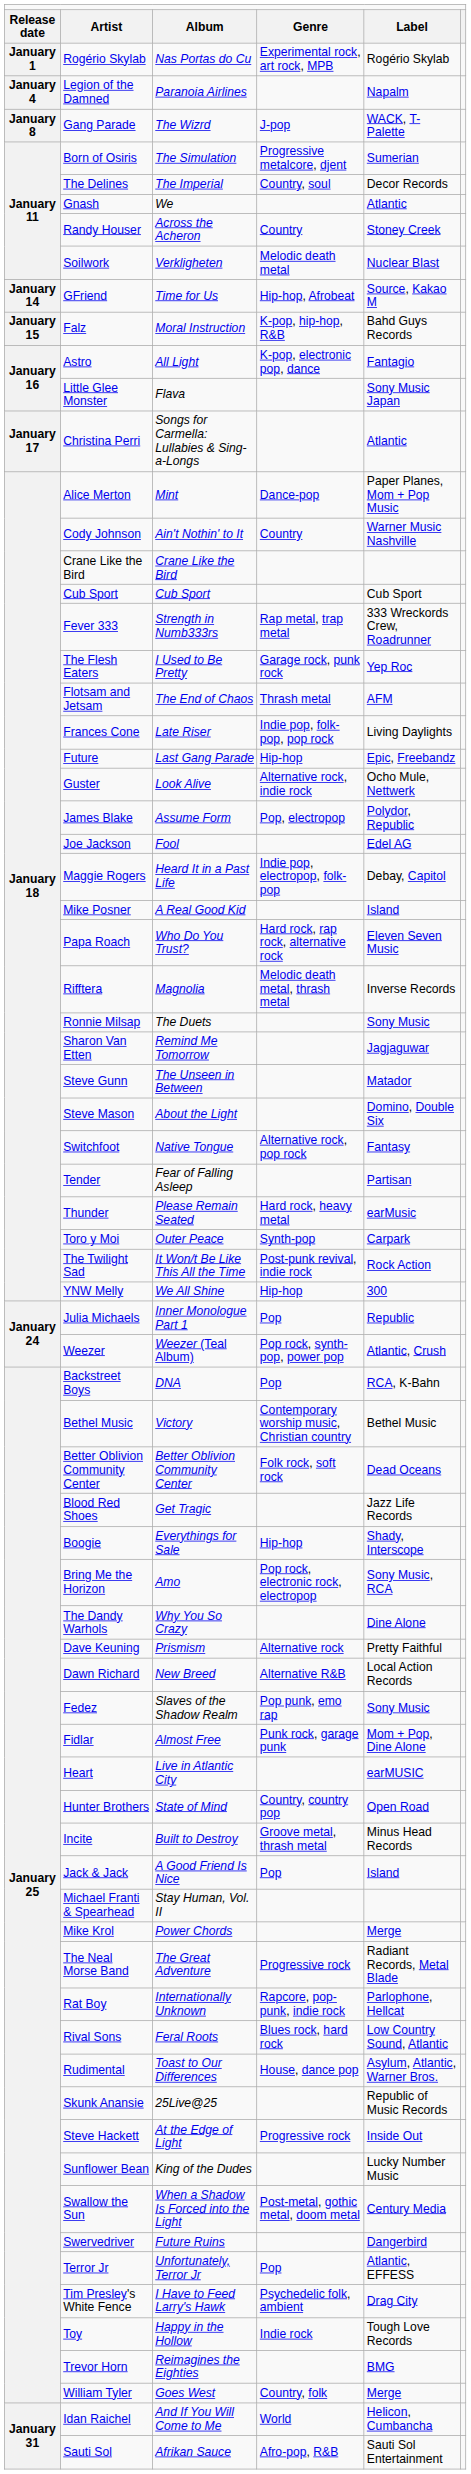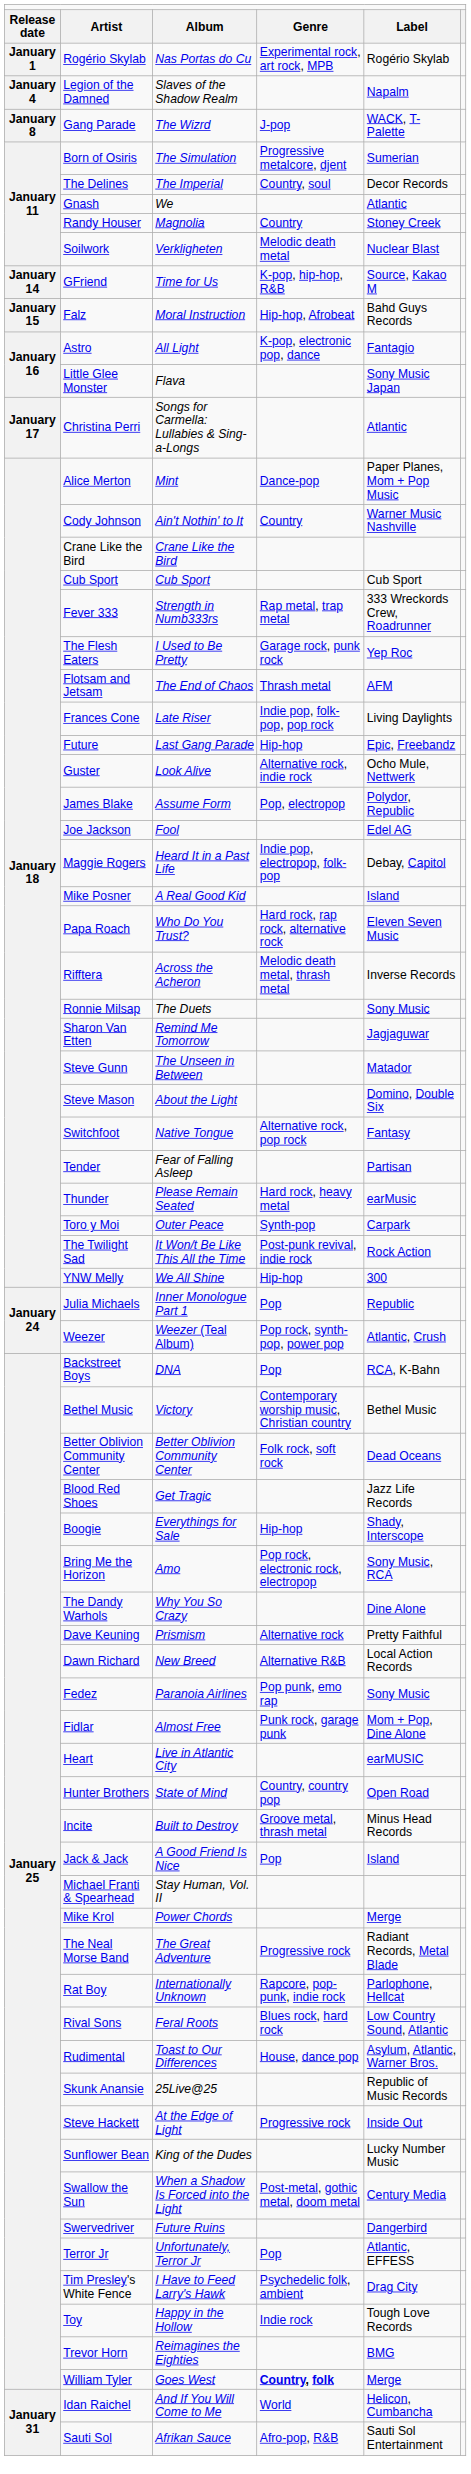Legion of the Damned | column 3: Paranoia Airlines -> Slaves of the Shadow Realm
Randy Houser | column 3: Across the Acheron -> Magnolia
GFriend | column 4: Hip-hop, Afrobeat -> K-pop, hip-hop, R&B
Falz | column 4: K-pop, hip-hop, R&B -> Hip-hop, Afrobeat
Rifftera | column 3: Magnolia -> Across the Acheron
Fedez | column 3: Slaves of the Shadow Realm -> Paranoia Airlines
William Tyler | column 4: normal -> bold
